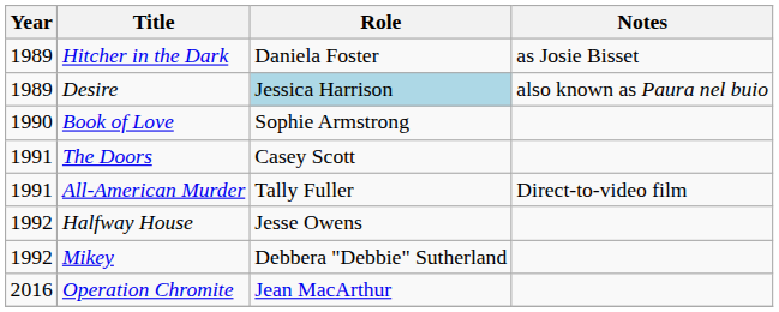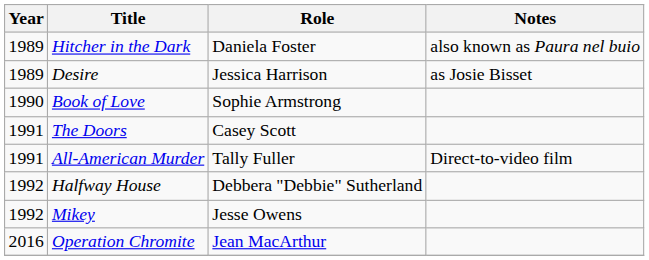Hitcher in the Dark | Notes: as Josie Bisset -> also known as Paura nel buio
Desire | Role: lightblue background -> no background
Desire | Notes: also known as Paura nel buio -> as Josie Bisset
Halfway House | Role: Jesse Owens -> Debbera "Debbie" Sutherland
Mikey | Role: Debbera "Debbie" Sutherland -> Jesse Owens
